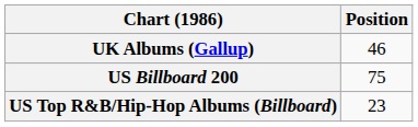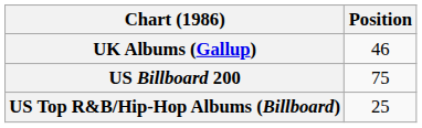US Top R&B/Hip-Hop Albums (Billboard) | Position: 23 -> 25
